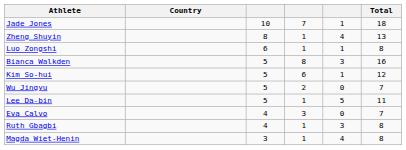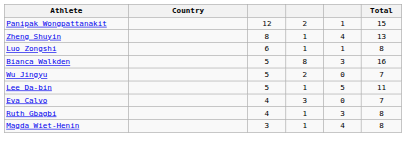+ row: Panipak Wongpattanakit | 12 | 2 | 1 | 15
- row: Jade Jones | 10 | 7 | 1 | 18
- row: Kim So-hui | 5 | 6 | 1 | 12
